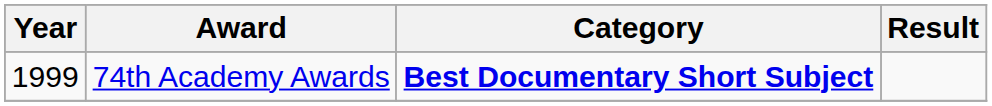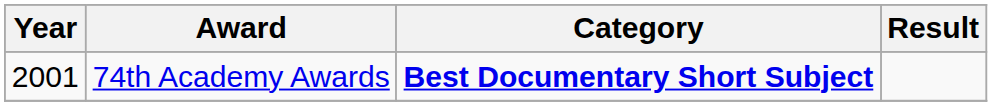74th Academy Awards | Year: 1999 -> 2001
